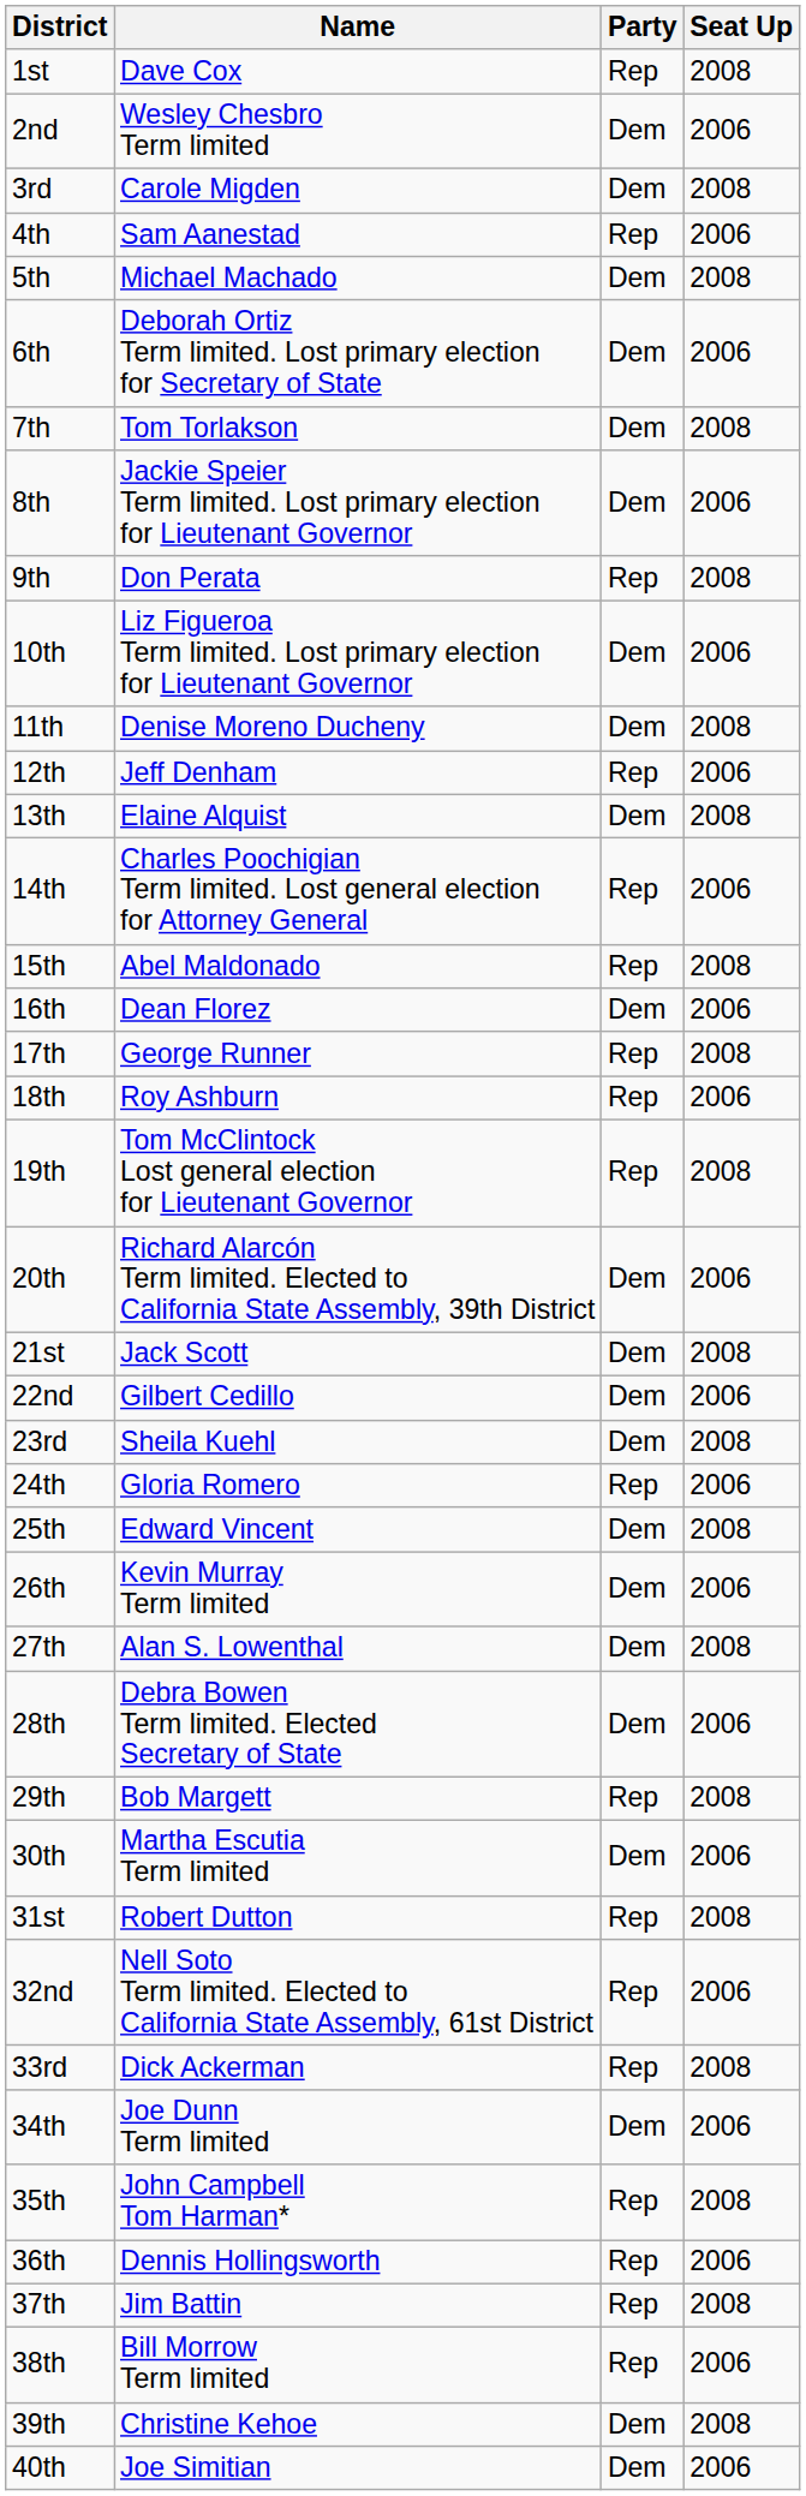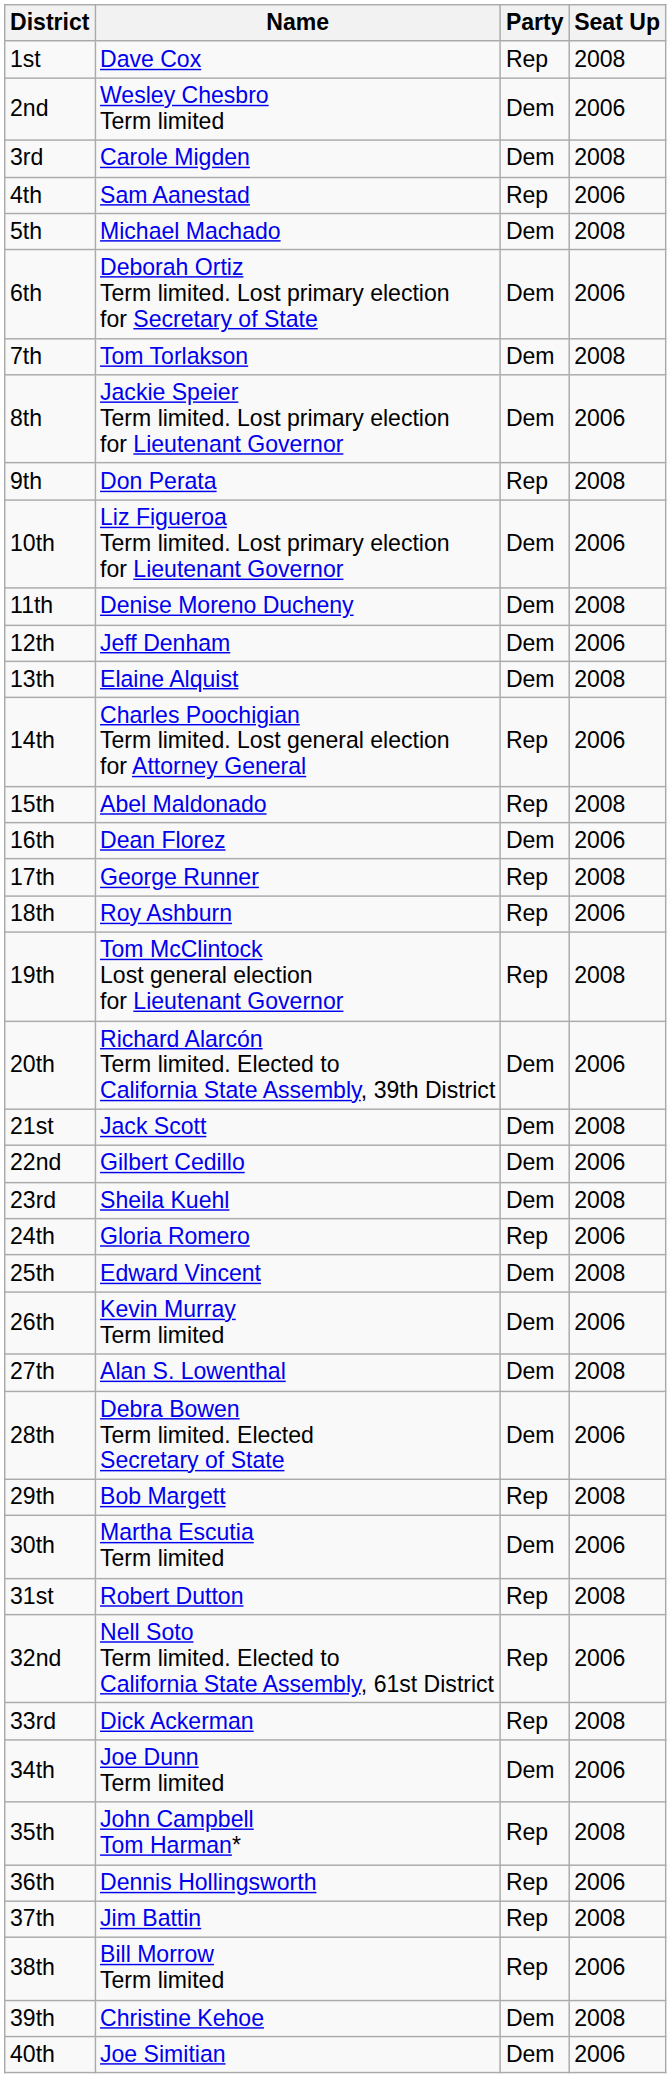12th | Party: Rep -> Dem
